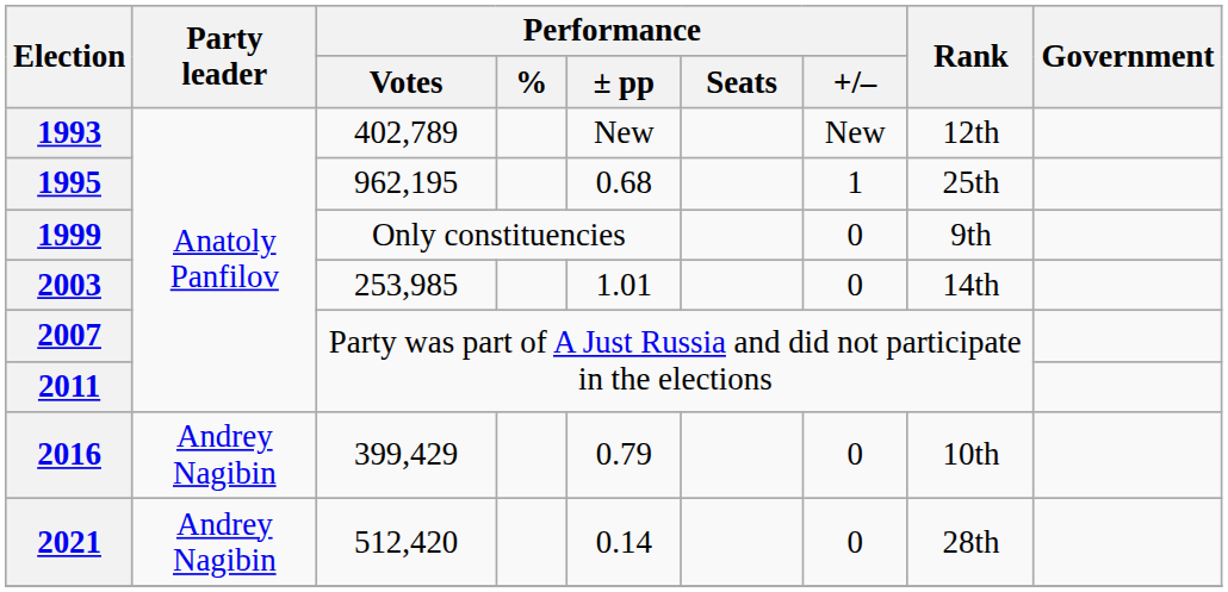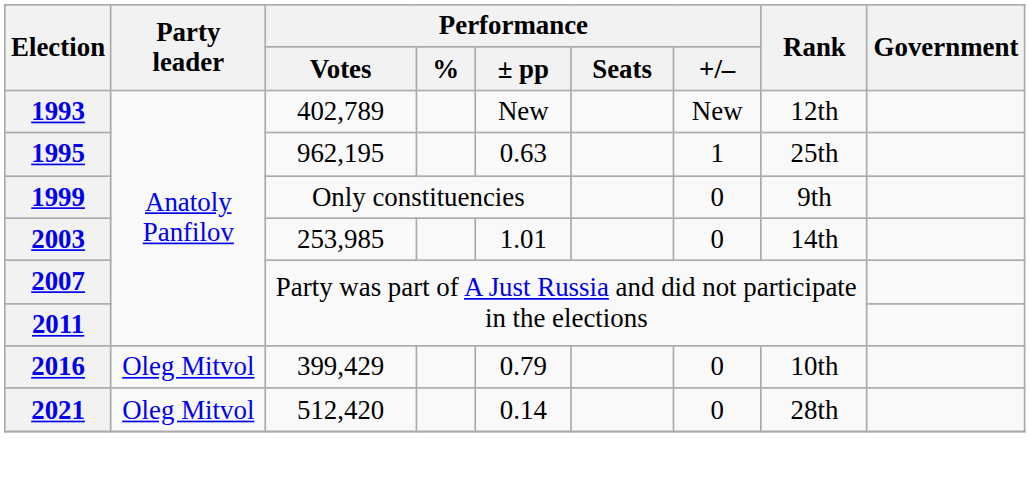1995 | Performance / ± pp: 0.68 -> 0.63
2016 | Party leader: Andrey Nagibin -> Oleg Mitvol
2021 | Party leader: Andrey Nagibin -> Oleg Mitvol
